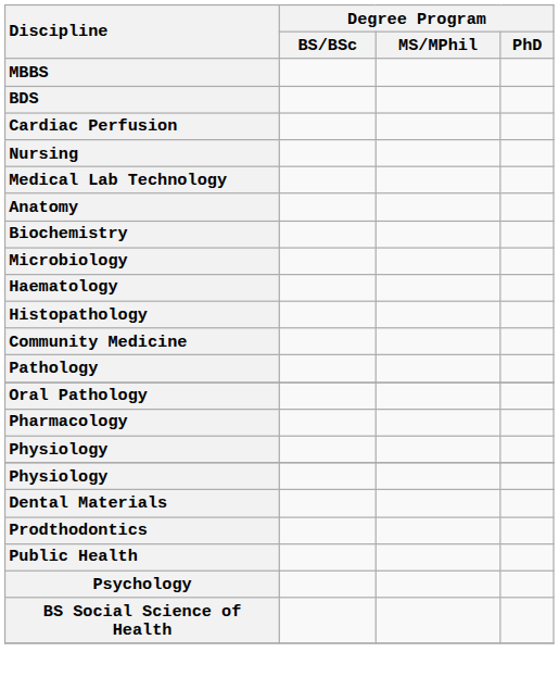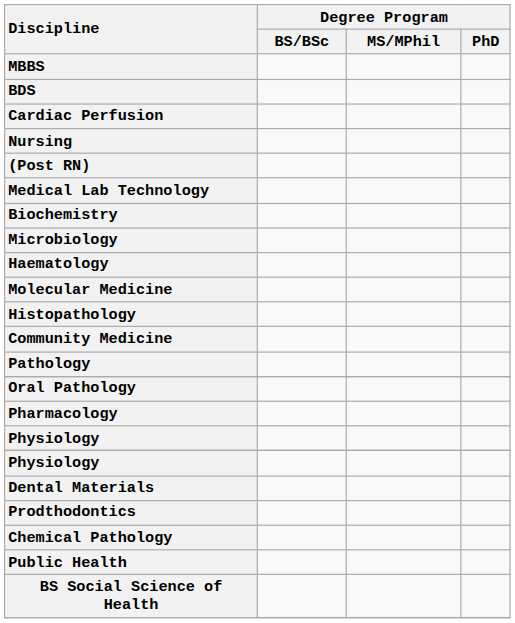+ row: (Post RN)
- row: Anatomy
+ row: Molecular Medicine
+ row: Chemical Pathology
- row: Psychology
